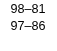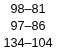+ row: 134–104
